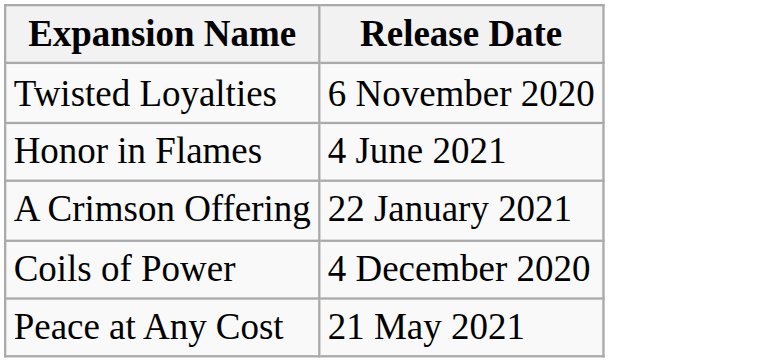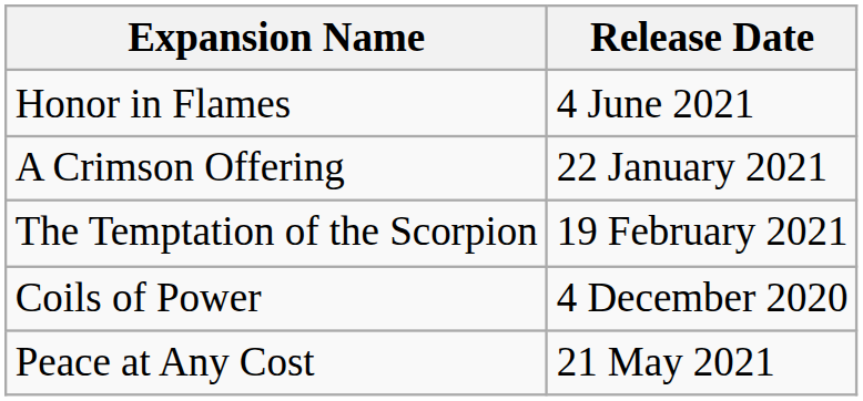- row: Twisted Loyalties | 6 November 2020
+ row: The Temptation of the Scorpion | 19 February 2021
